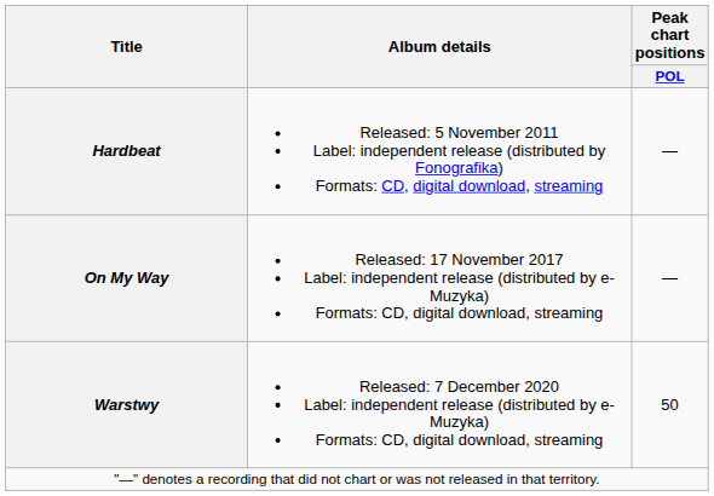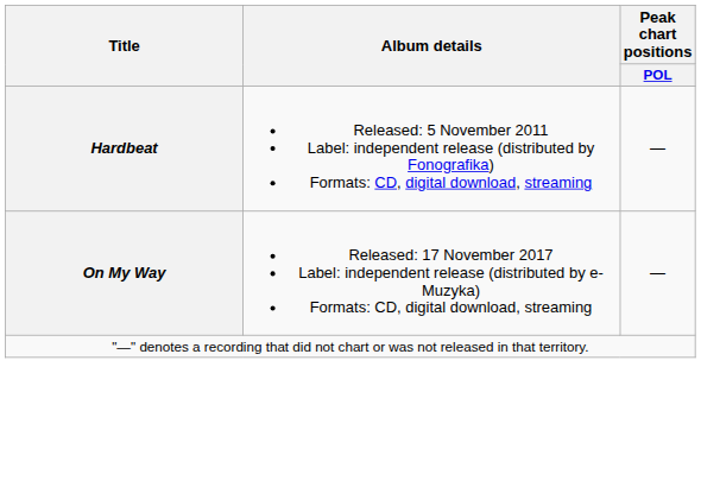- row: Warstwy | Released: 7 December 2020 Label: independent release (distributed by e-Muzyka) Formats: CD, digital download, streaming | 50
